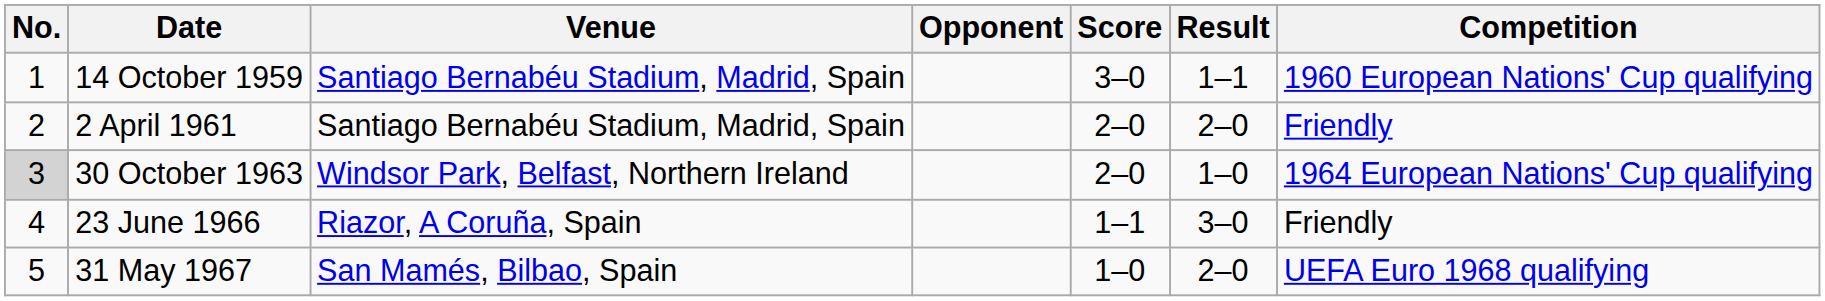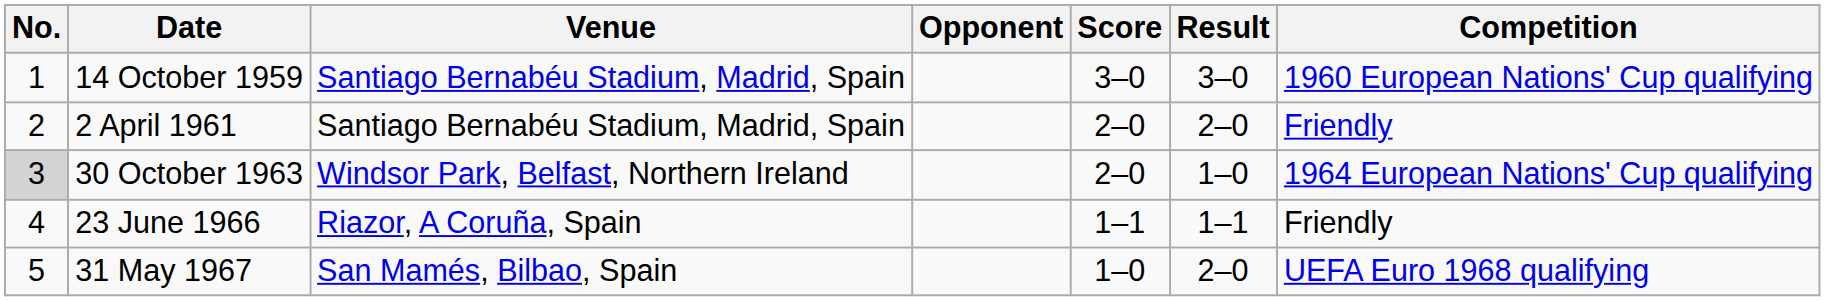14 October 1959 | Result: 1–1 -> 3–0
23 June 1966 | Result: 3–0 -> 1–1
